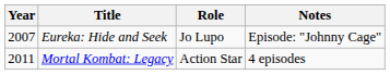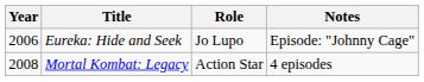Eureka: Hide and Seek | Year: 2007 -> 2006
Mortal Kombat: Legacy | Year: 2011 -> 2008
